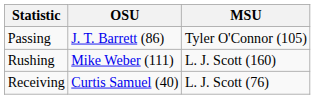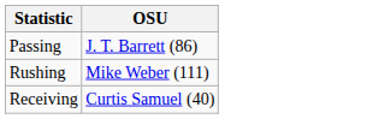- column: MSU | Tyler O'Connor (105) | L. J. Scott (160) | L. J. Scott (76)
